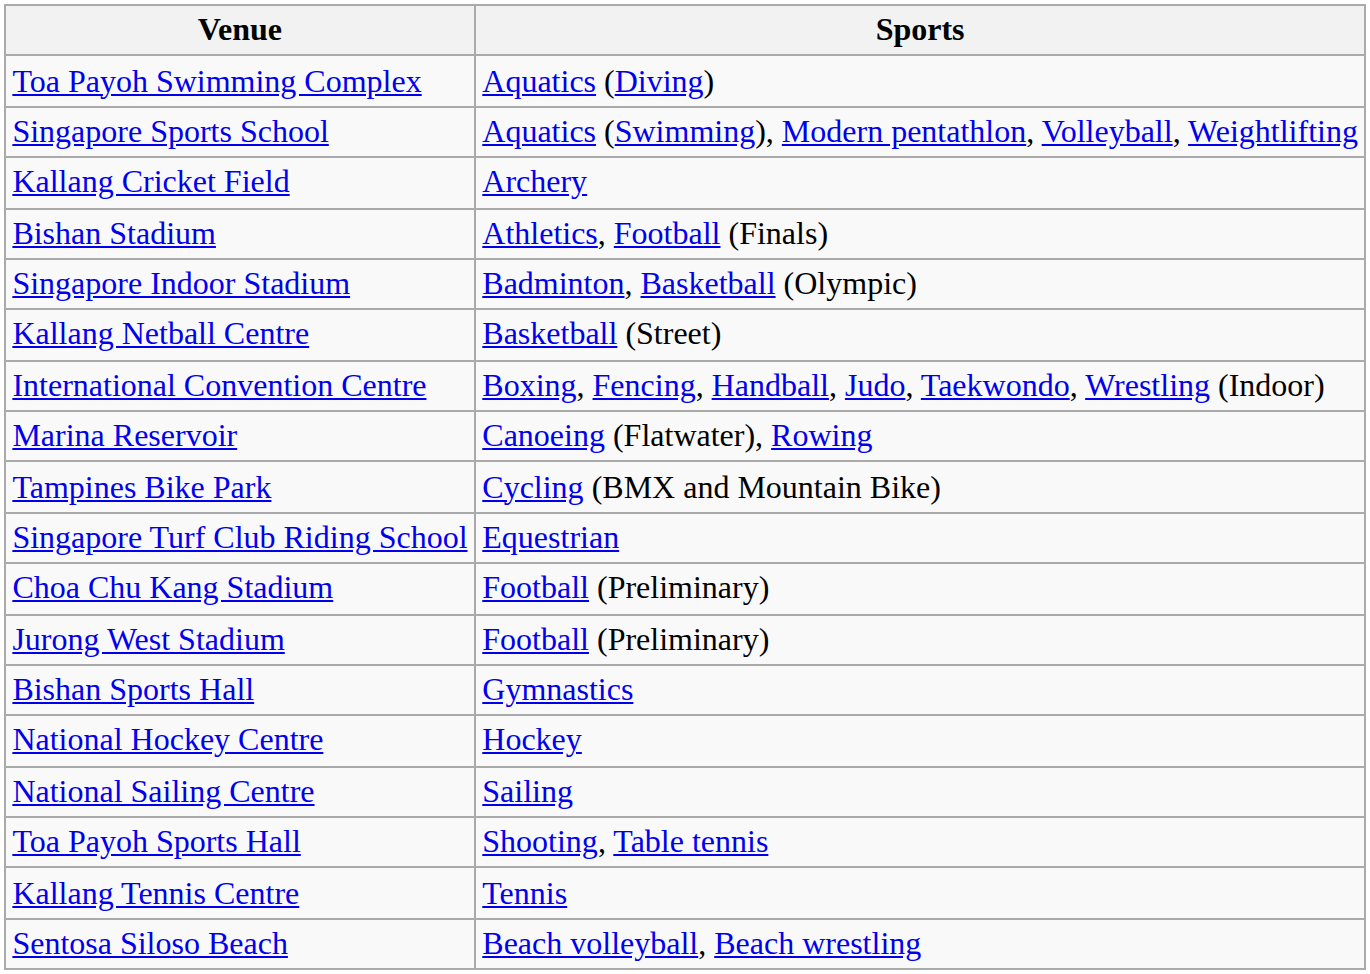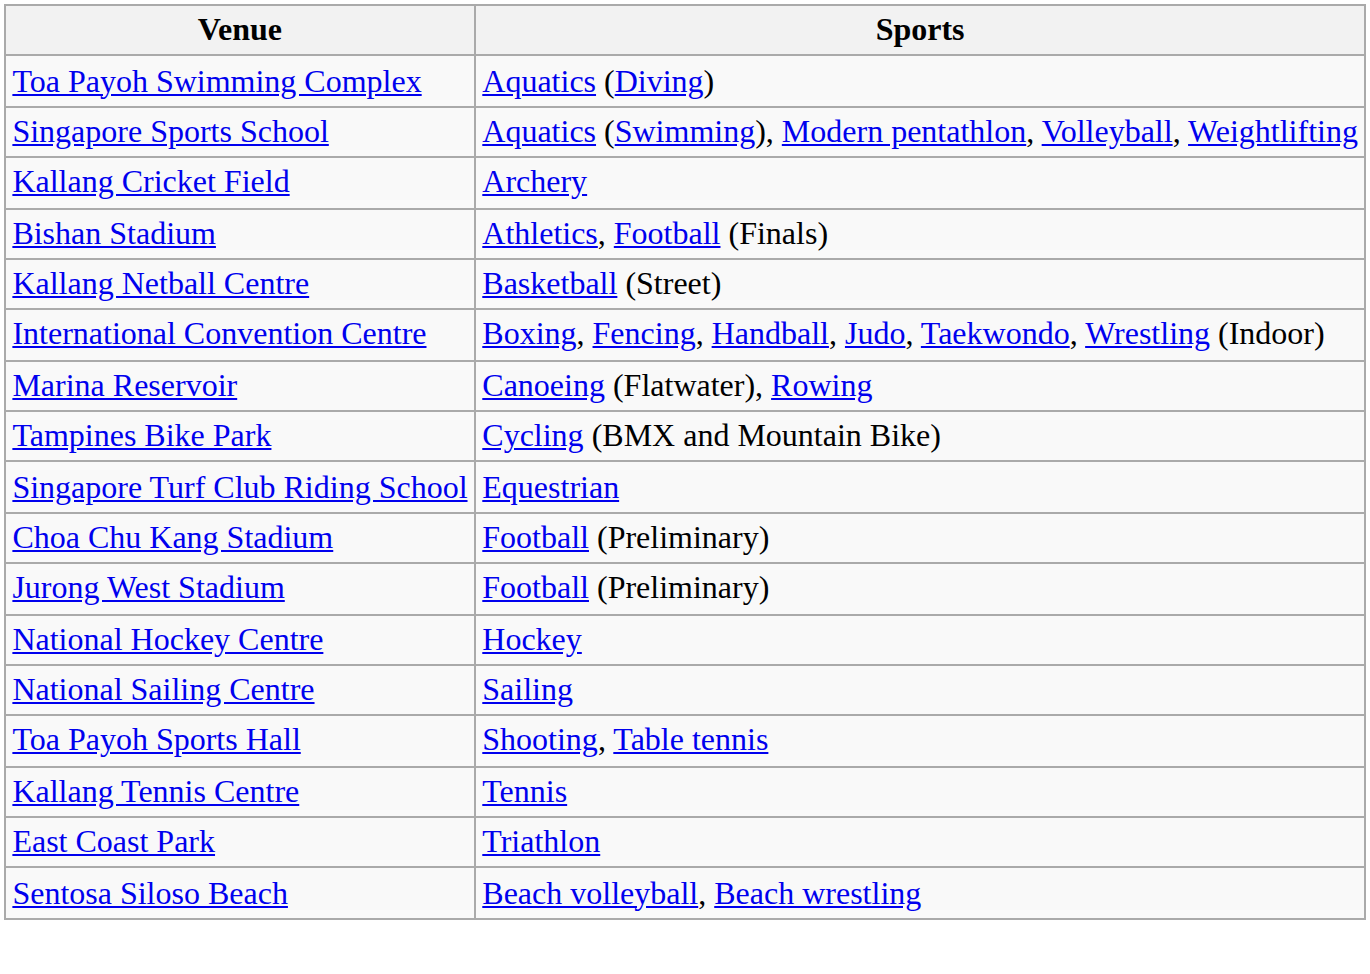- row: Singapore Indoor Stadium | Badminton, Basketball (Olympic)
- row: Bishan Sports Hall | Gymnastics
+ row: East Coast Park | Triathlon
